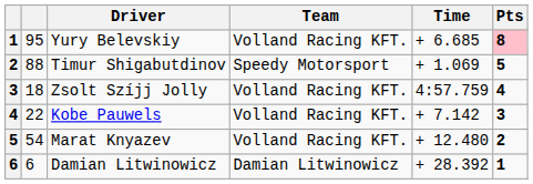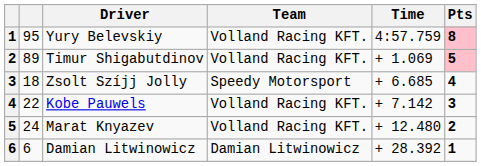Yury Belevskiy | Time: + 6.685 -> 4:57.759
Timur Shigabutdinov | column 2: 88 -> 89
Timur Shigabutdinov | Team: Speedy Motorsport -> Volland Racing KFT.
Timur Shigabutdinov | Pts: no background -> pink background
Zsolt Szíjj Jolly | Team: Volland Racing KFT. -> Speedy Motorsport
Zsolt Szíjj Jolly | Time: 4:57.759 -> + 6.685
Marat Knyazev | column 2: 54 -> 24
